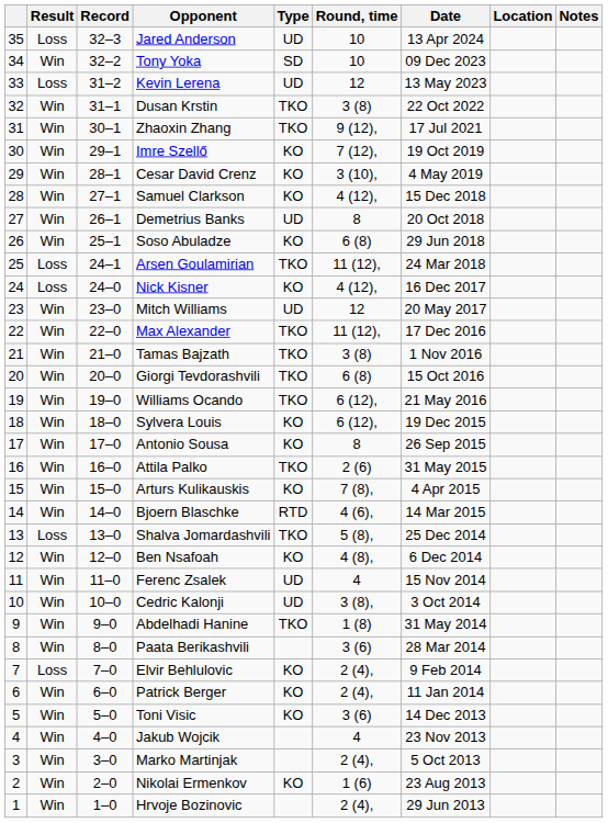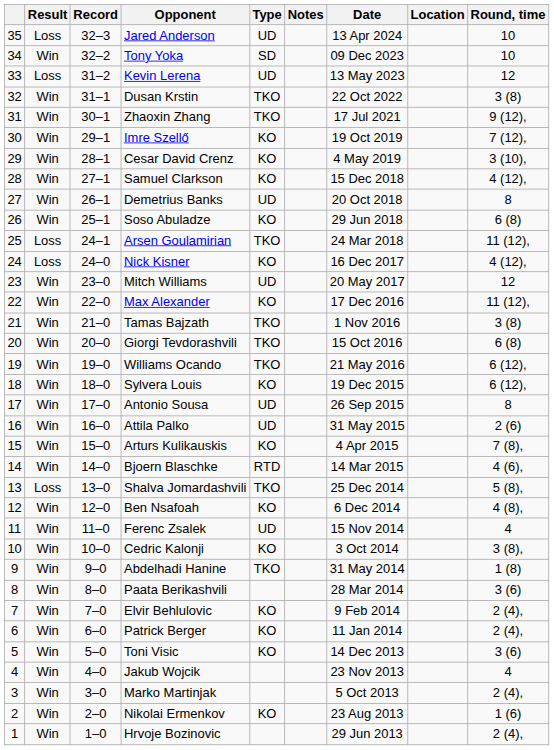columns swapped: Round, time <-> Notes
Max Alexander | Type: TKO -> KO
Antonio Sousa | Type: KO -> UD
Attila Palko | Type: TKO -> UD
Cedric Kalonji | Type: UD -> KO
Elvir Behlulovic | Result: Loss -> Win
